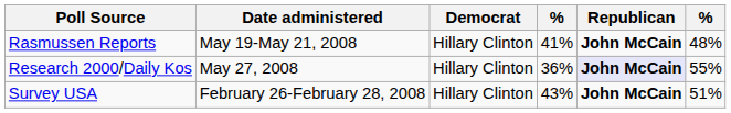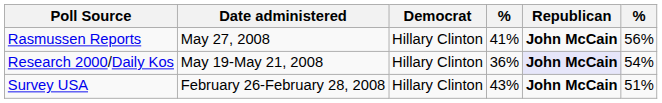Rasmussen Reports | Date administered: May 19-May 21, 2008 -> May 27, 2008
Rasmussen Reports | column 6: 48% -> 56%
Research 2000/Daily Kos | Date administered: May 27, 2008 -> May 19-May 21, 2008
Research 2000/Daily Kos | column 6: 55% -> 54%
